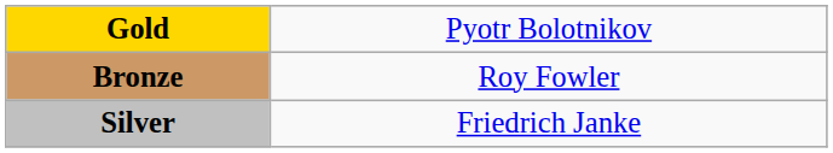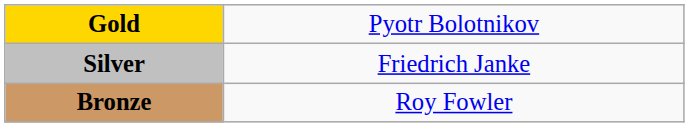rows swapped: Silver <-> Bronze
